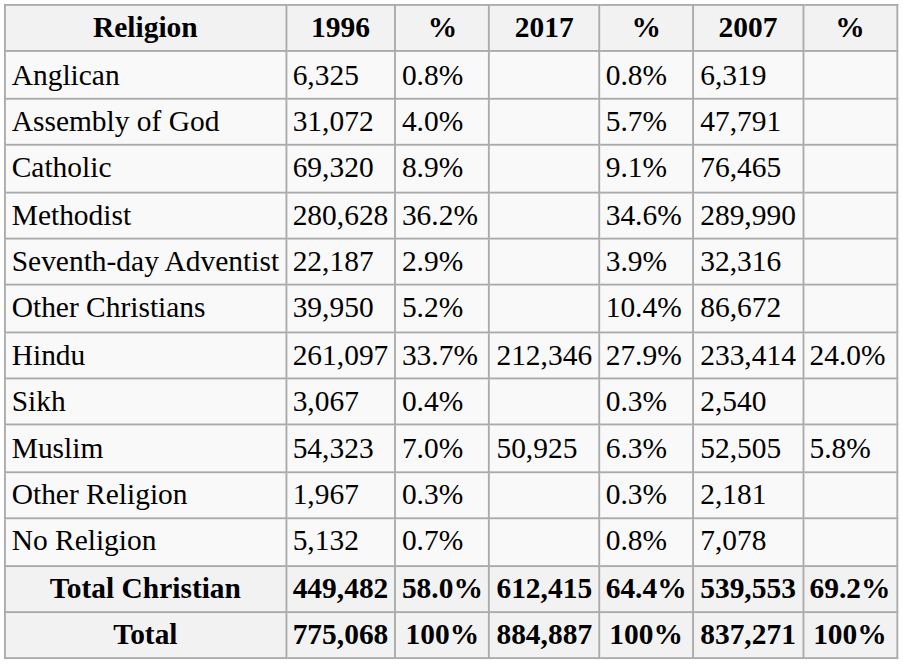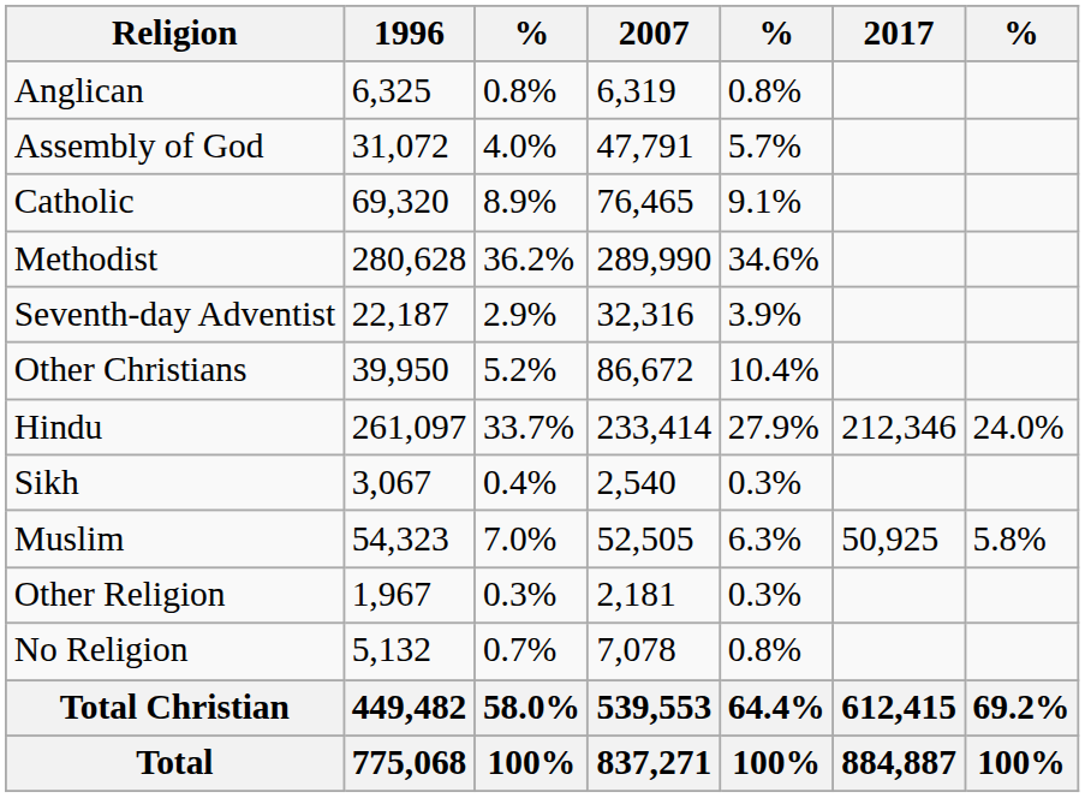columns swapped: 2007 <-> 2017
